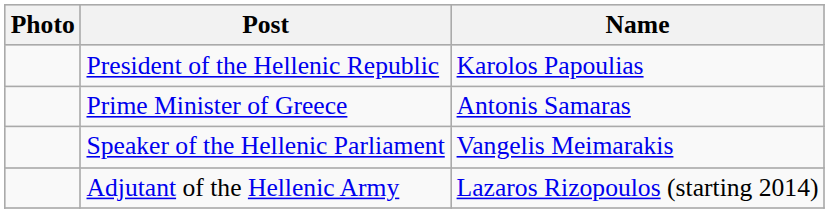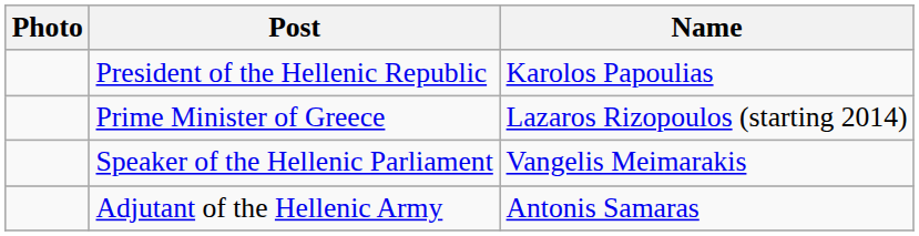Prime Minister of Greece | Name: Antonis Samaras -> Lazaros Rizopoulos (starting 2014)
Adjutant of the Hellenic Army | Name: Lazaros Rizopoulos (starting 2014) -> Antonis Samaras
